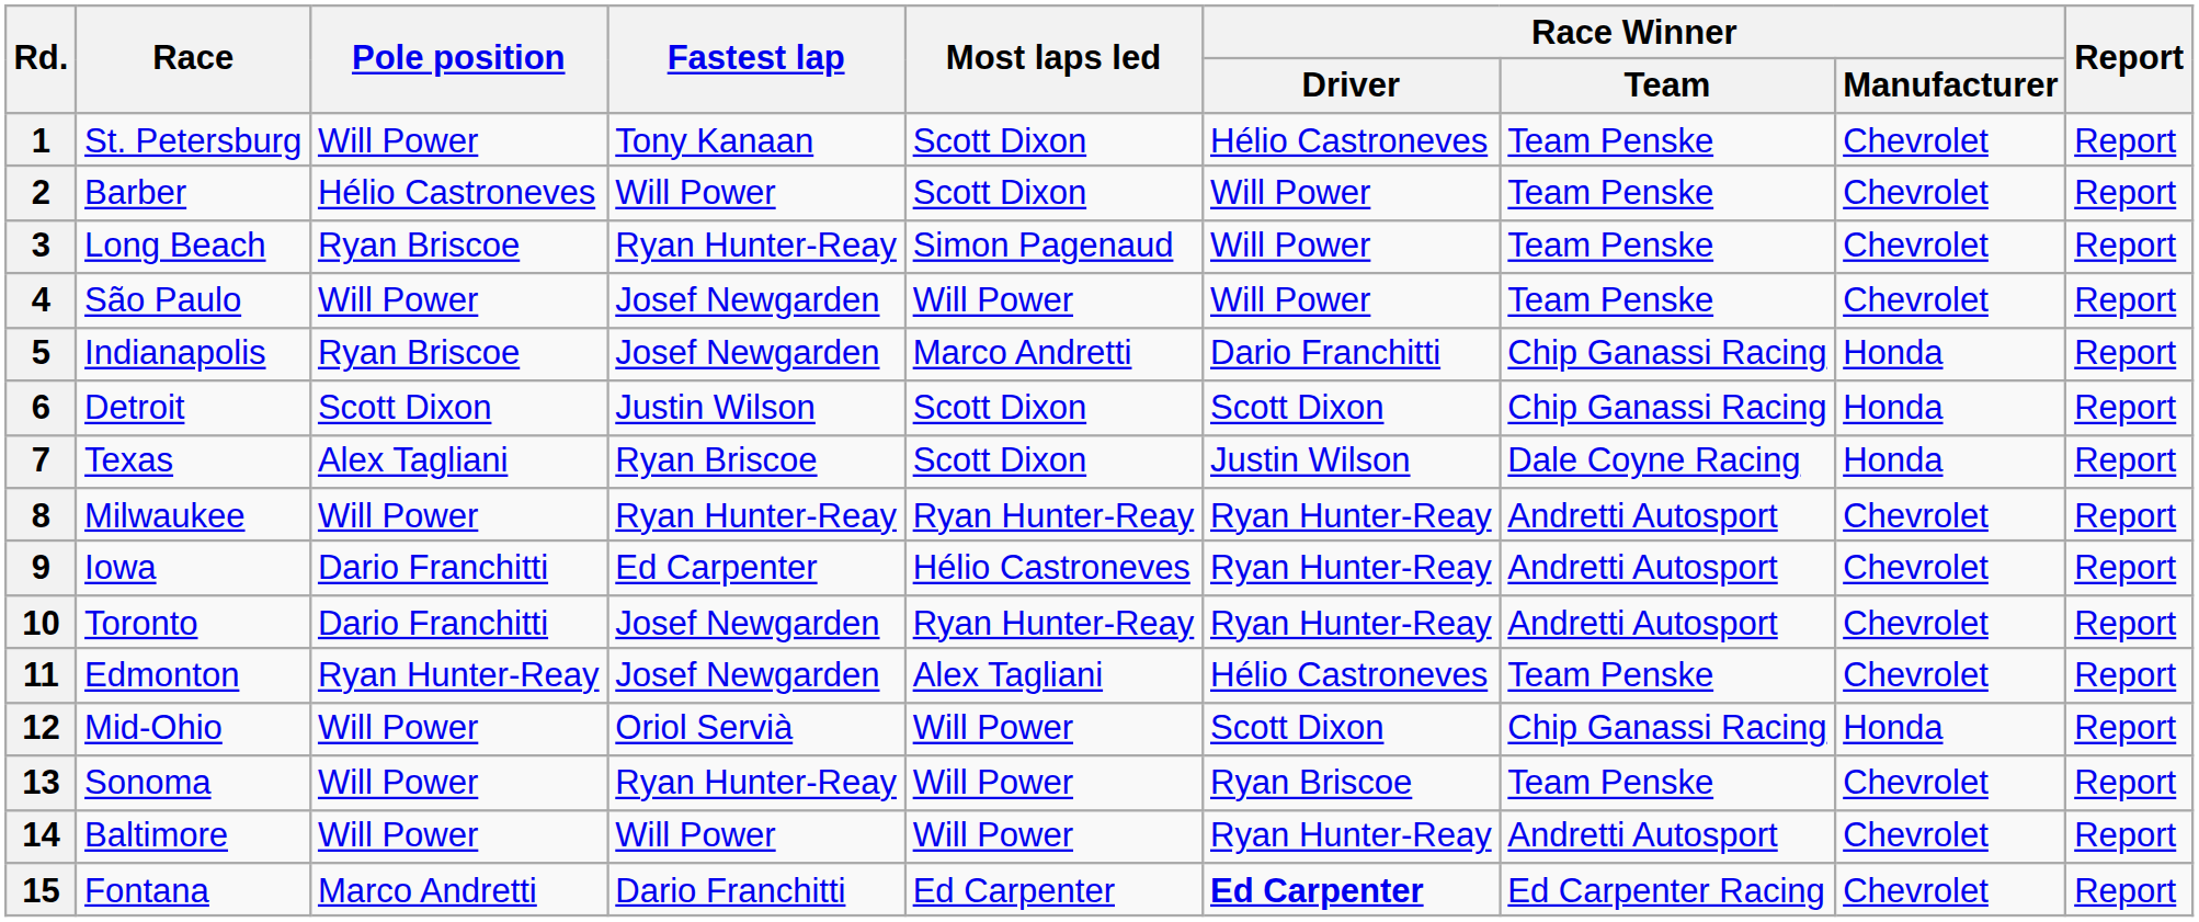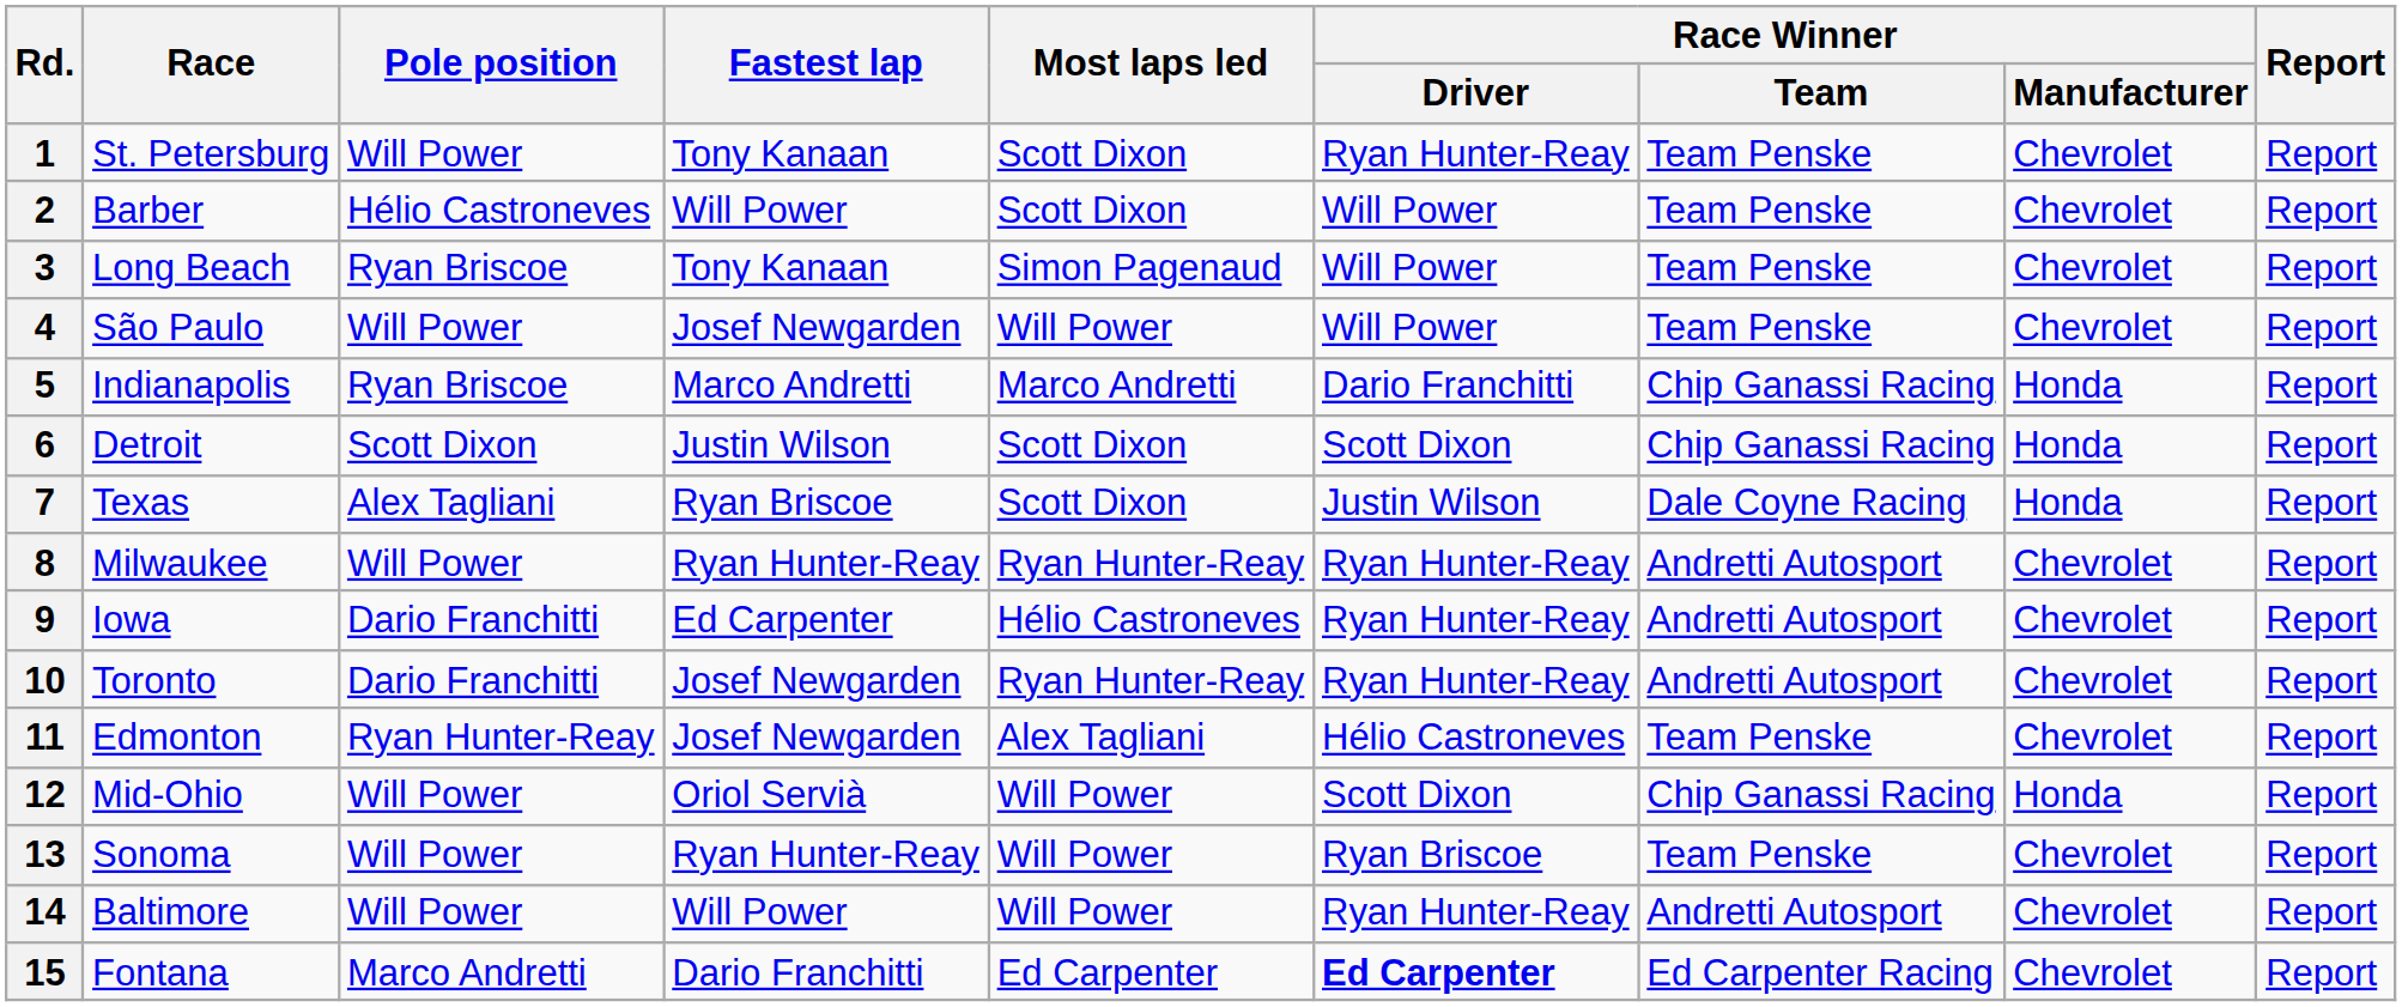1 | Race Winner / Driver: Hélio Castroneves -> Ryan Hunter-Reay
3 | Fastest lap: Ryan Hunter-Reay -> Tony Kanaan
5 | Fastest lap: Josef Newgarden -> Marco Andretti
